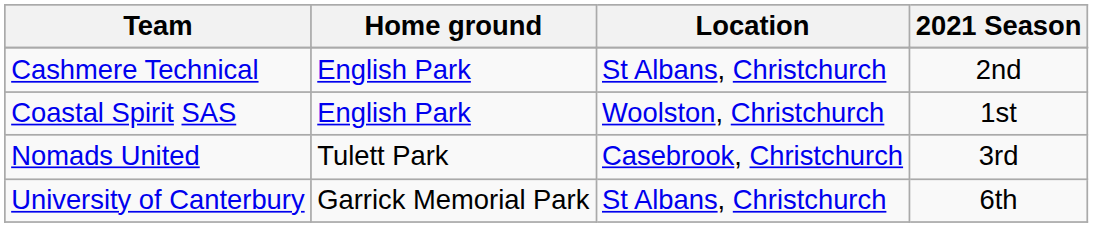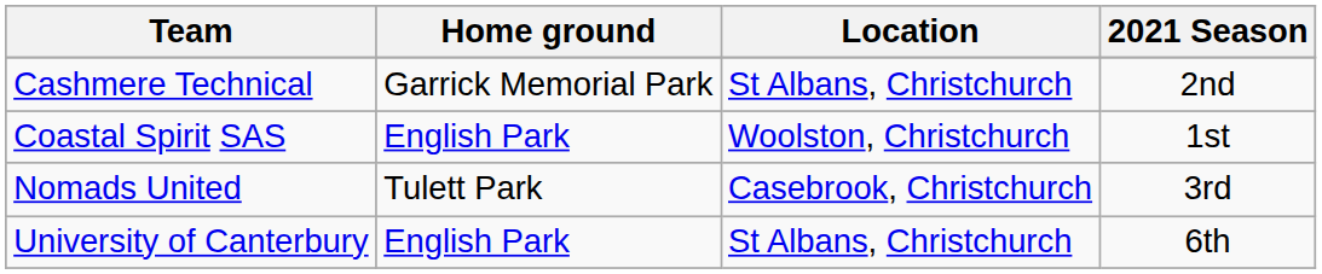Cashmere Technical | Home ground: English Park -> Garrick Memorial Park
University of Canterbury | Home ground: Garrick Memorial Park -> English Park
